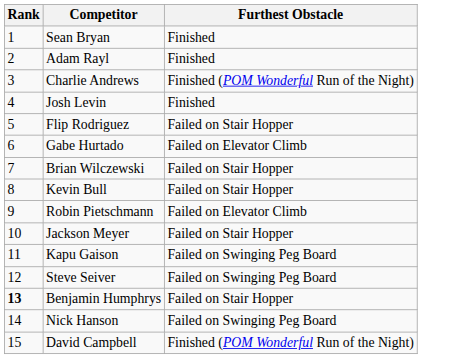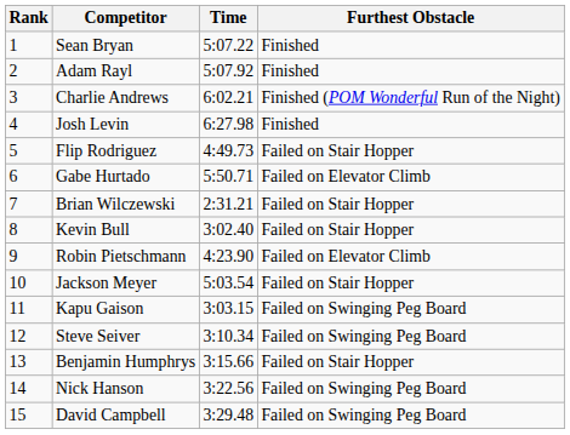+ column: Time | 5:07.22 | 5:07.92 | 6:02.21 | 6:27.98 | 4:49.73 | 5:50.71 | 2:31.21 | 3:02.40 | 4:23.90 | 5:03.54 | 3:03.15 | 3:10.34 | 3:15.66 | 3:22.56 | 3:29.48
Benjamin Humphrys | Rank: bold -> normal
David Campbell | Furthest Obstacle: Finished (POM Wonderful Run of the Night) -> Failed on Swinging Peg Board
